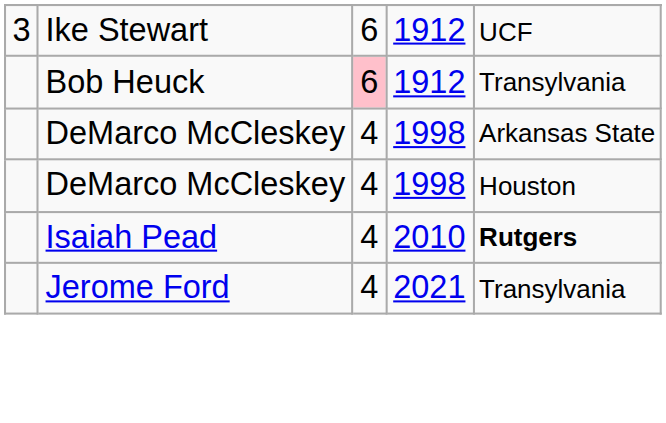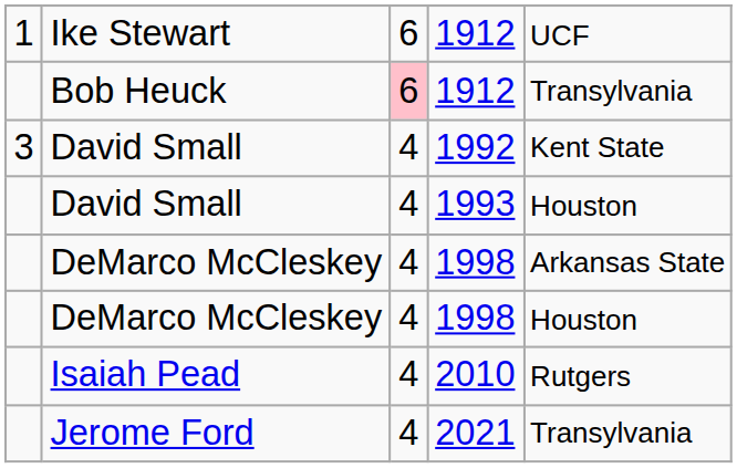Ike Stewart | column 1: 3 -> 1
+ row: 3 | David Small | 4 | 1992 | Kent State
+ row: David Small | 4 | 1993 | Houston
Isaiah Pead | column 5: bold -> normal
